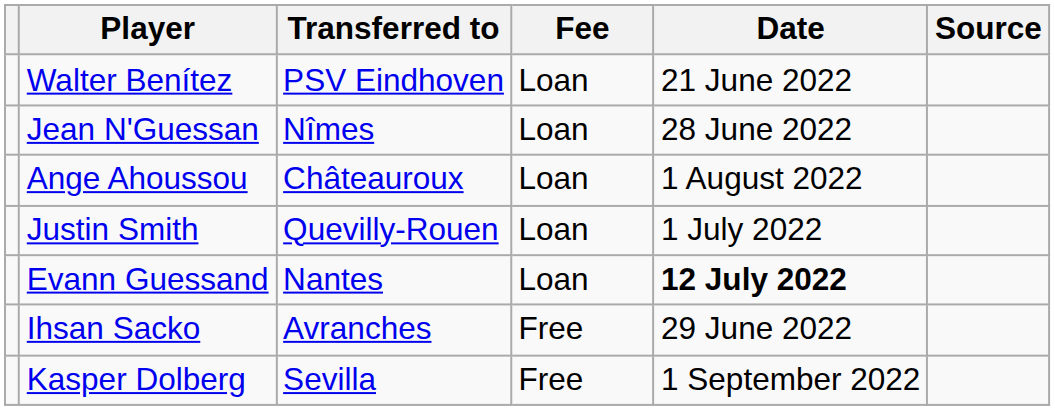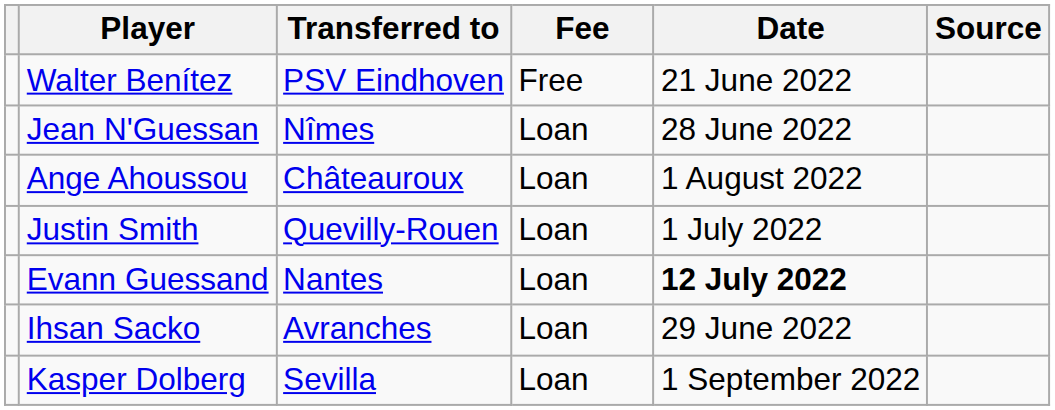Walter Benítez | Fee: Loan -> Free
Ihsan Sacko | Fee: Free -> Loan
Kasper Dolberg | Fee: Free -> Loan
